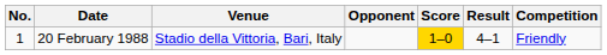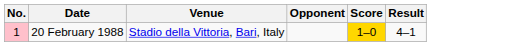- column: Competition | Friendly
20 February 1988 | No.: no background -> pink background
